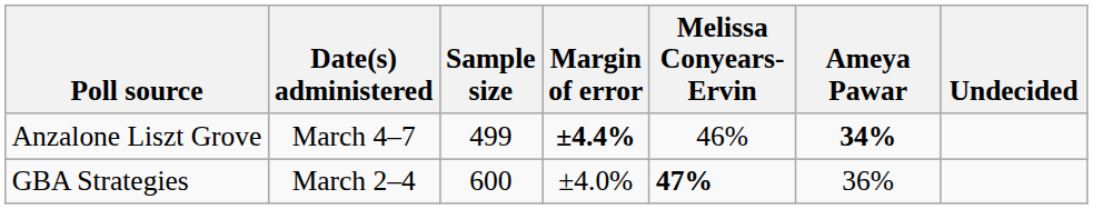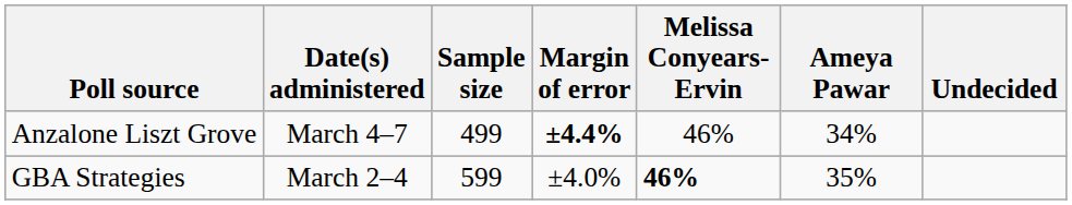Anzalone Liszt Grove | Ameya Pawar: bold -> normal
GBA Strategies | Sample size: 600 -> 599
GBA Strategies | Melissa Conyears-Ervin: 47% -> 46%
GBA Strategies | Ameya Pawar: 36% -> 35%
